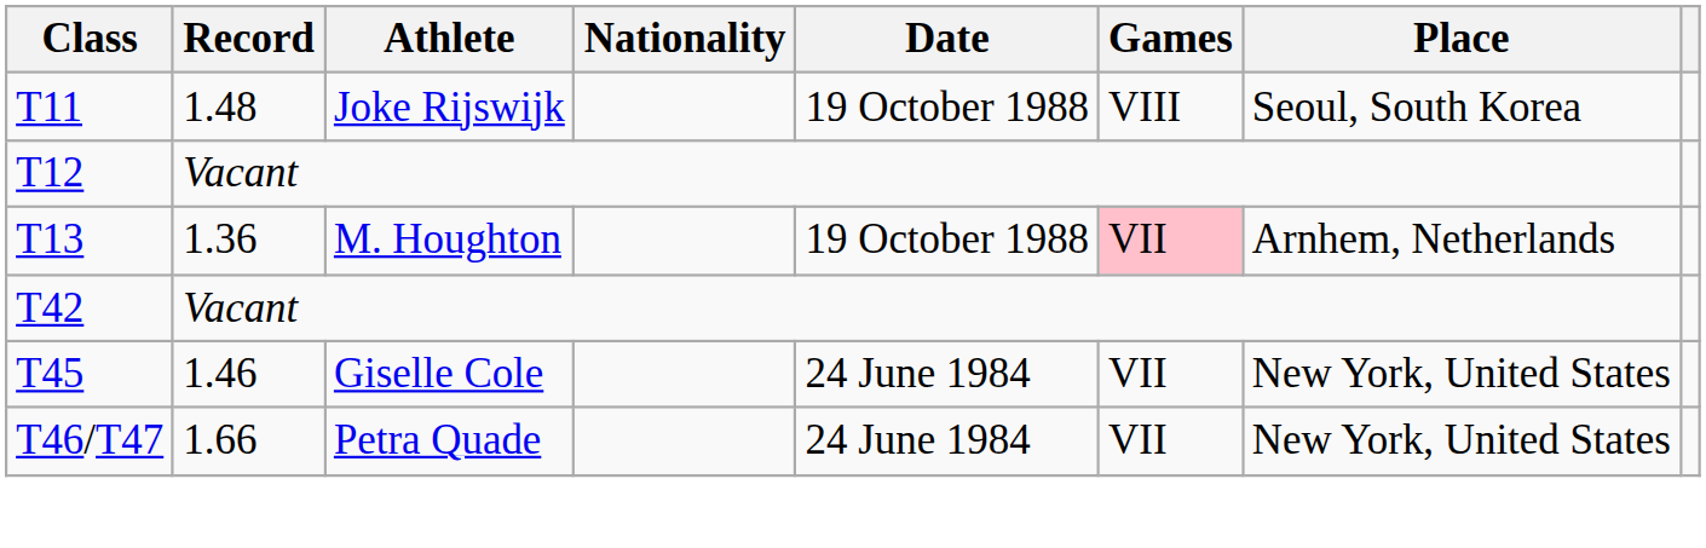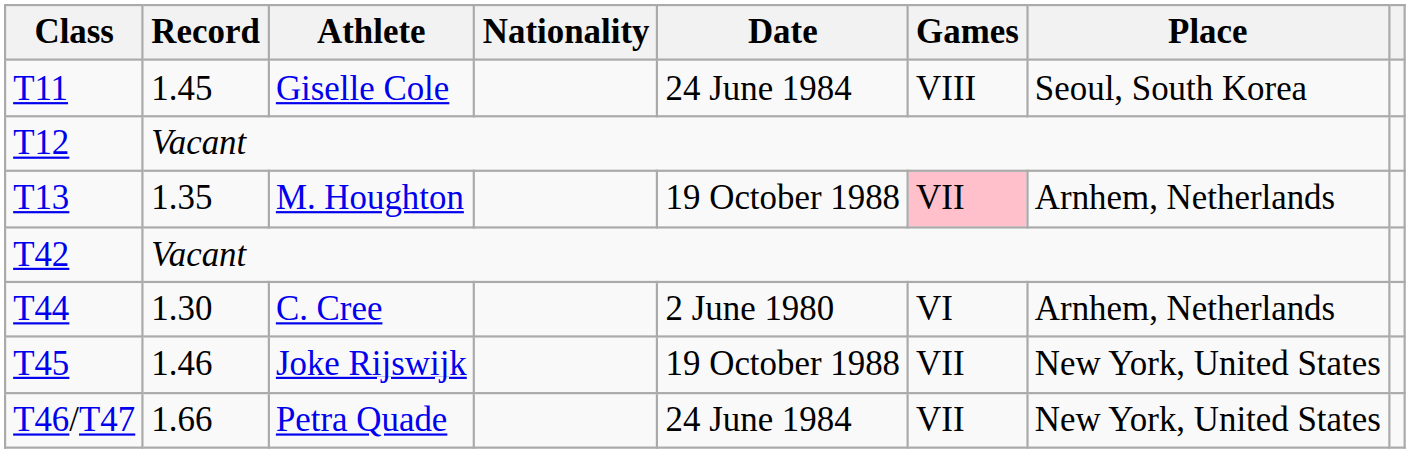T11 | Record: 1.48 -> 1.45
T11 | Athlete: Joke Rijswijk -> Giselle Cole
T11 | Date: 19 October 1988 -> 24 June 1984
T13 | Record: 1.36 -> 1.35
+ row: T44 | 1.30 | C. Cree | 2 June 1980 | VI | Arnhem, Netherlands
T45 | Athlete: Giselle Cole -> Joke Rijswijk
T45 | Date: 24 June 1984 -> 19 October 1988
